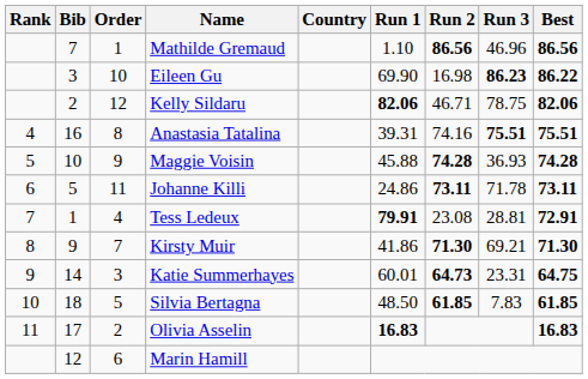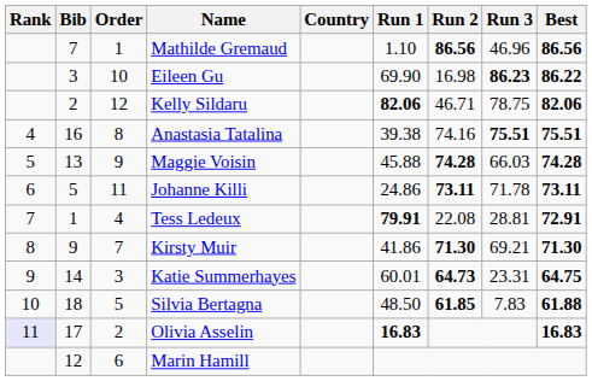Anastasia Tatalina | Run 1: 39.31 -> 39.38
Maggie Voisin | Bib: 10 -> 13
Maggie Voisin | Run 3: 36.93 -> 66.03
Tess Ledeux | Run 2: 23.08 -> 22.08
Silvia Bertagna | Best: 61.85 -> 61.88
Olivia Asselin | Rank: no background -> lavender background
